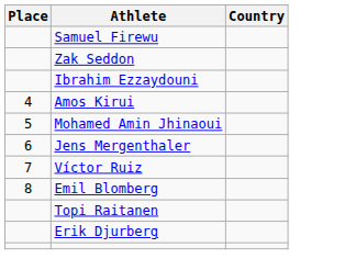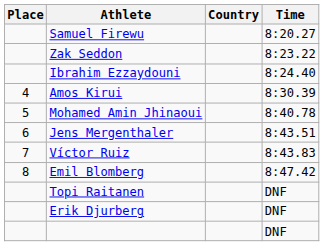+ column: Time | 8:20.27 | 8:23.22 | 8:24.40 | 8:30.39 | 8:40.78 | 8:43.51 | 8:43.83 | 8:47.42 | DNF | DNF | DNF
